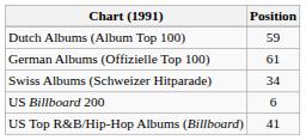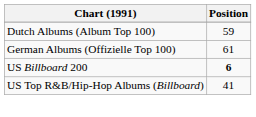- row: Swiss Albums (Schweizer Hitparade) | 34
US Billboard 200 | Position: normal -> bold
